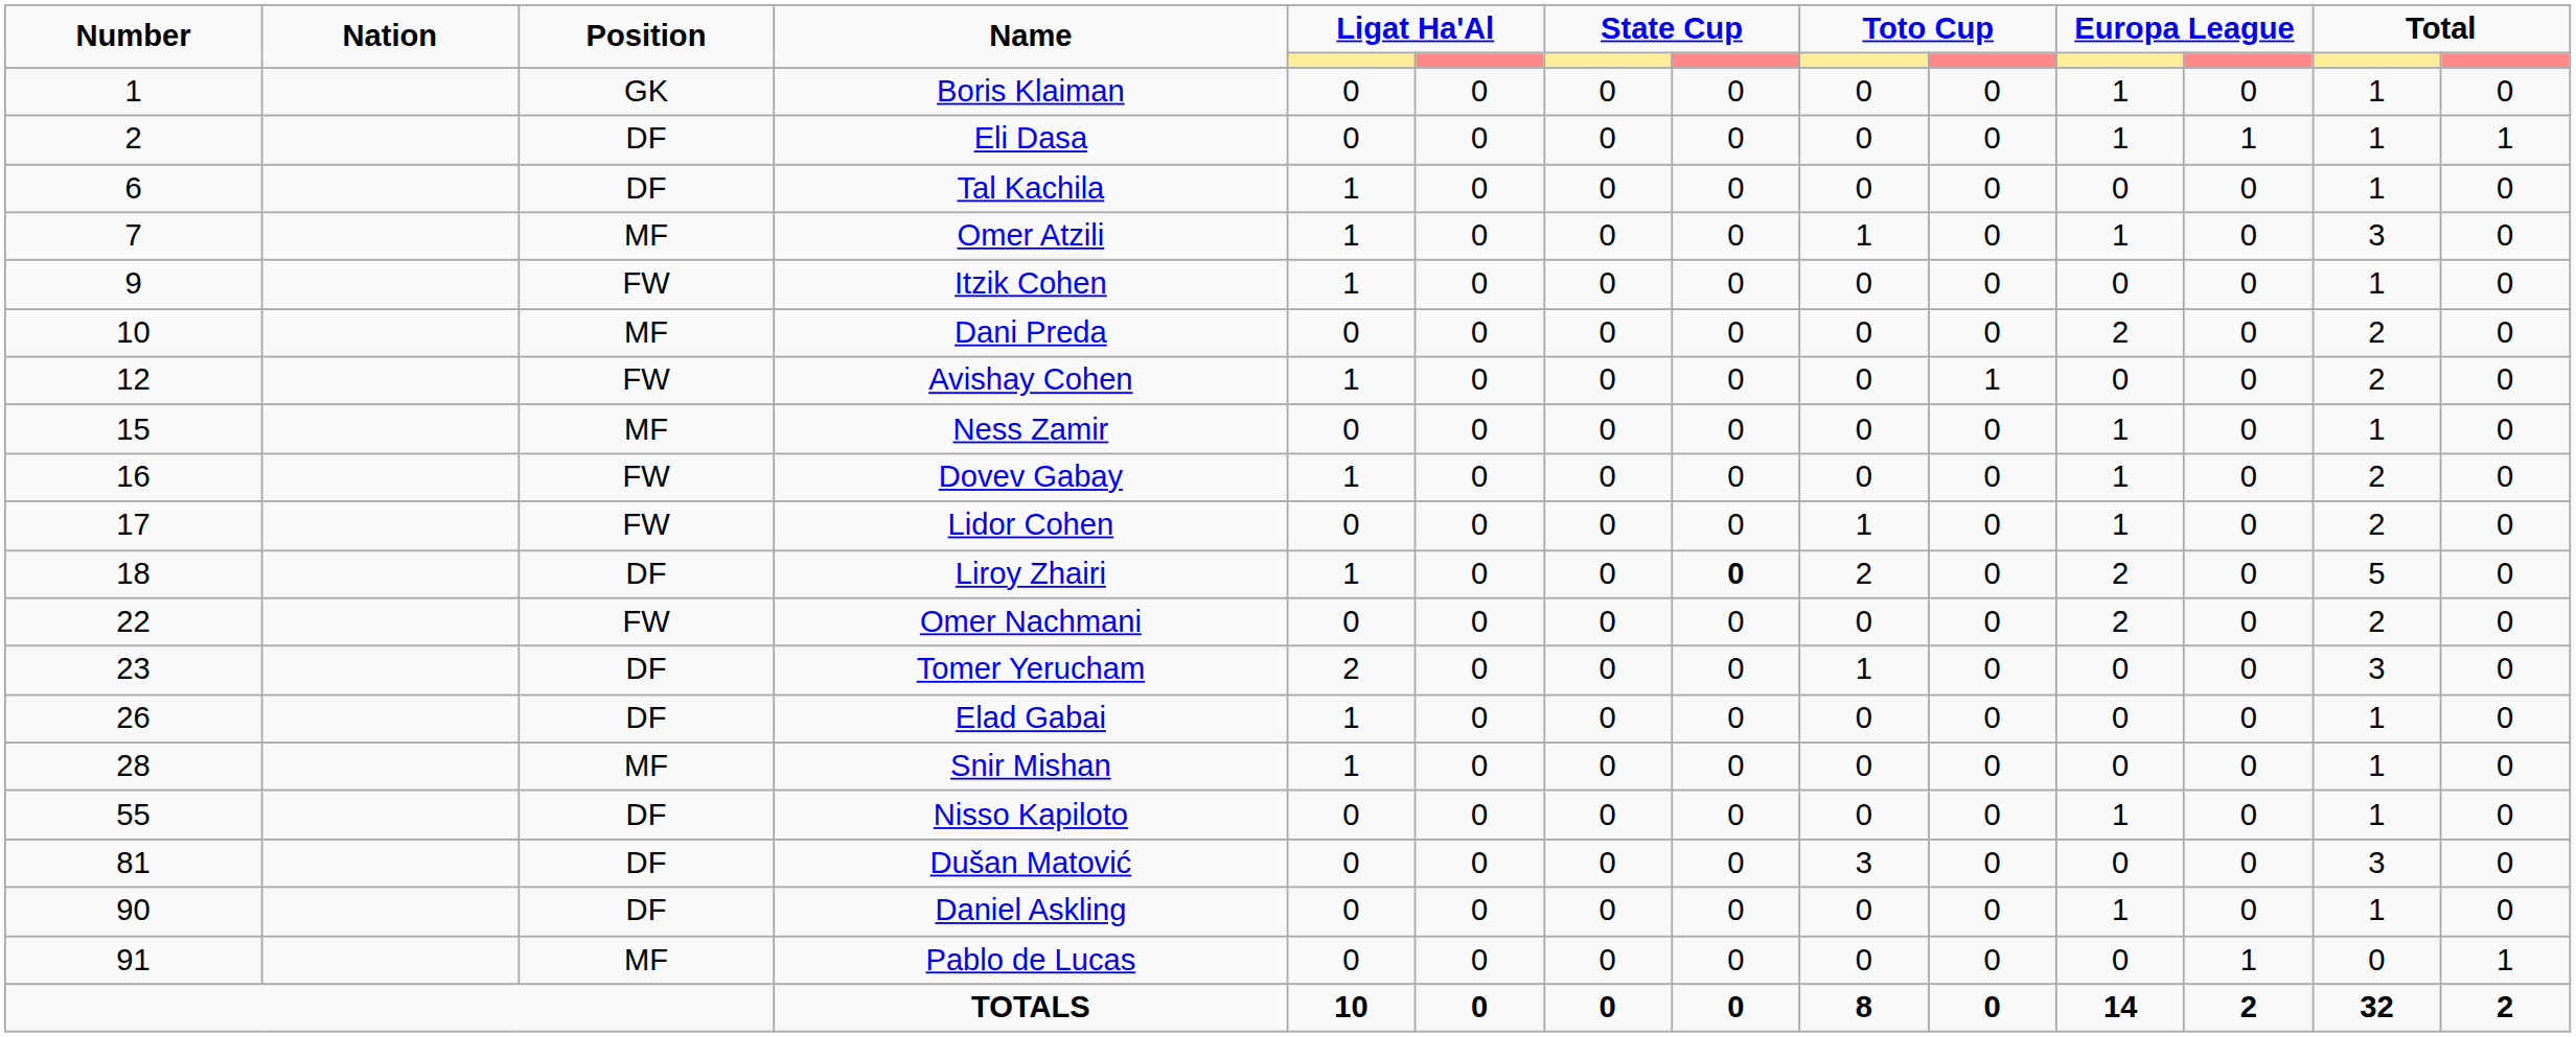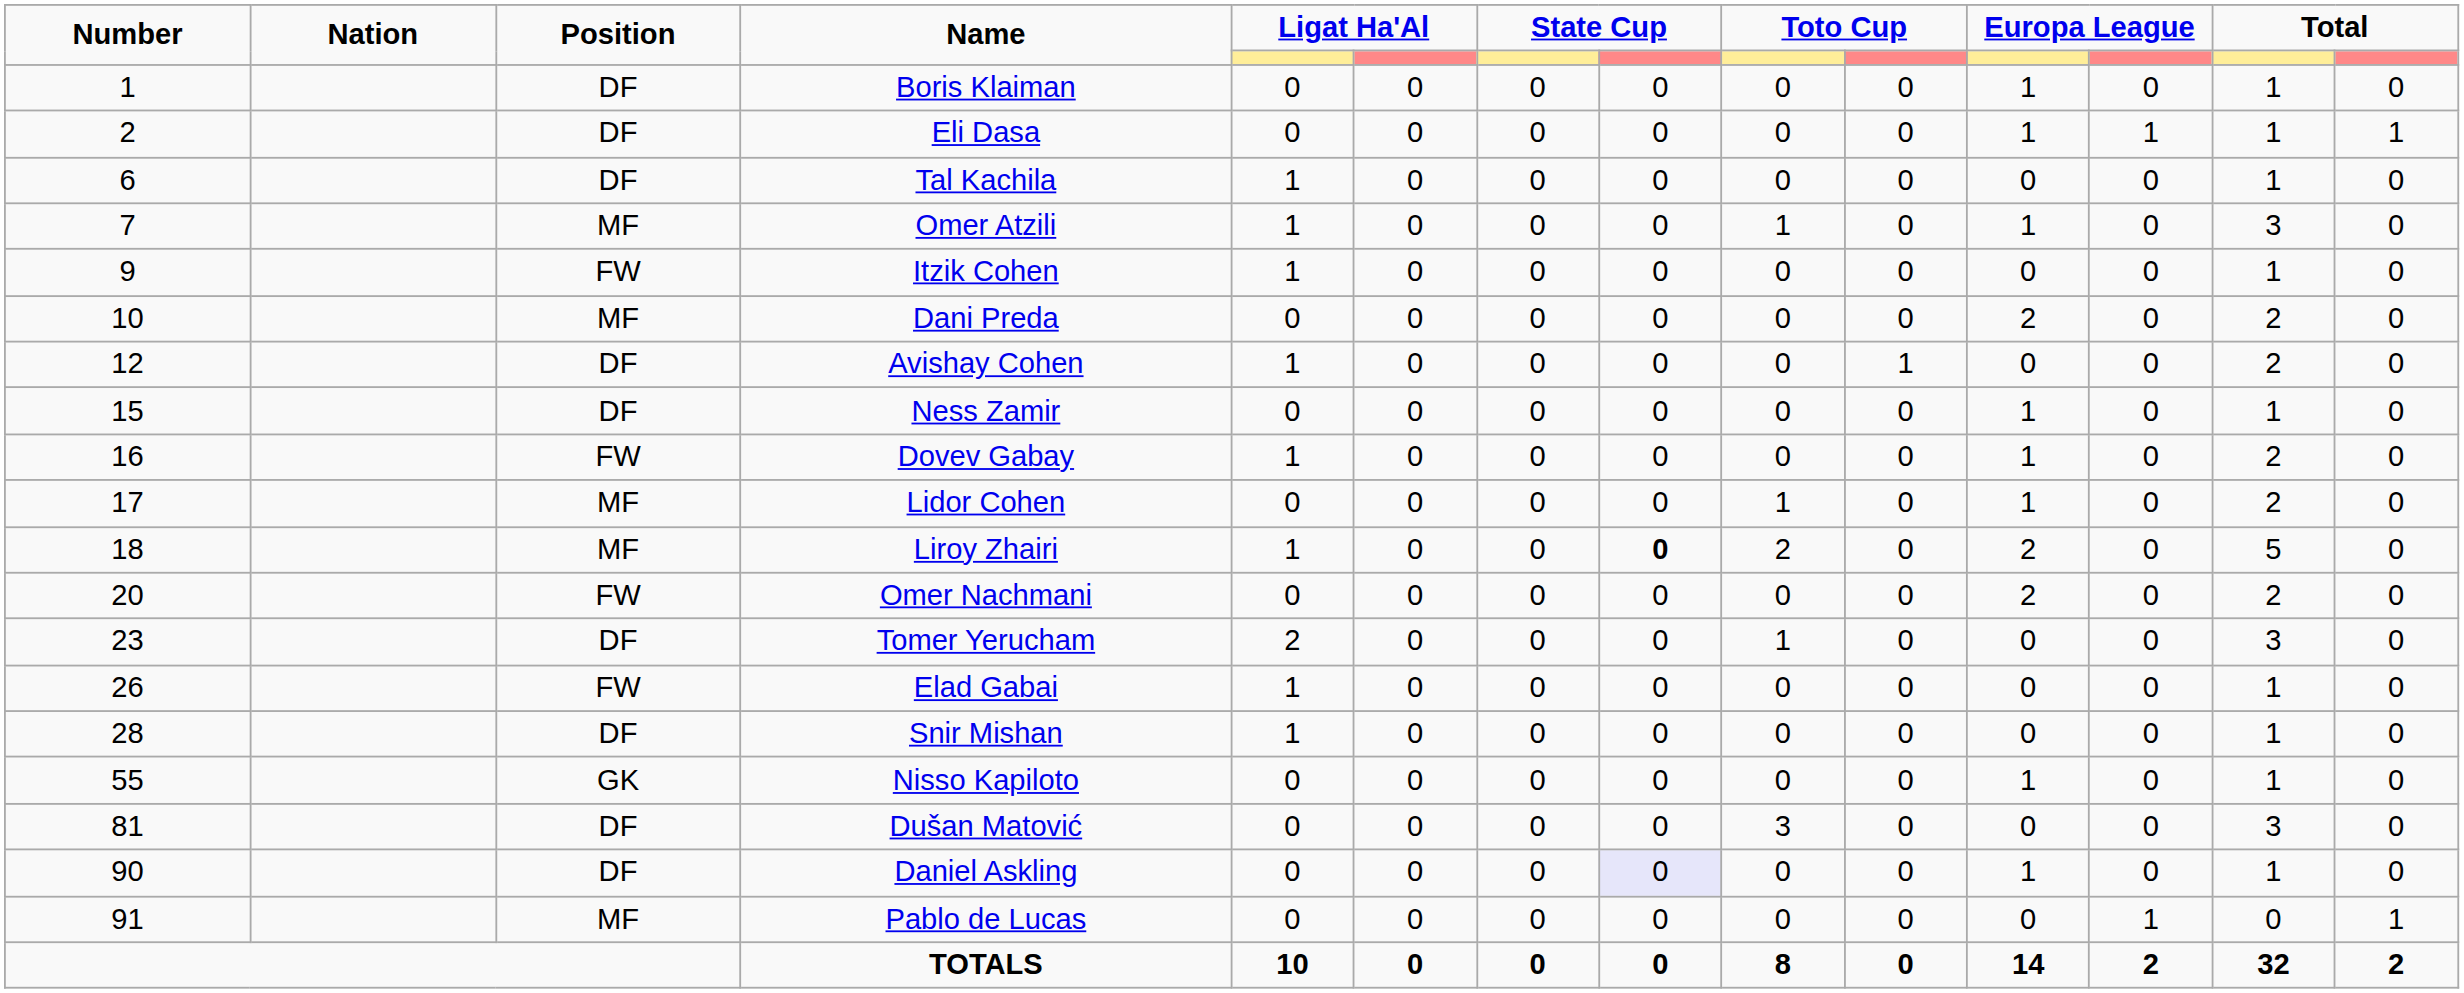Boris Klaiman | Position: GK -> DF
Avishay Cohen | Position: FW -> DF
Ness Zamir | Position: MF -> DF
Lidor Cohen | Position: FW -> MF
Liroy Zhairi | Position: DF -> MF
Omer Nachmani | Number: 22 -> 20
Elad Gabai | Position: DF -> FW
Snir Mishan | Position: MF -> DF
Nisso Kapiloto | Position: DF -> GK
Daniel Askling | column 8: no background -> lavender background
